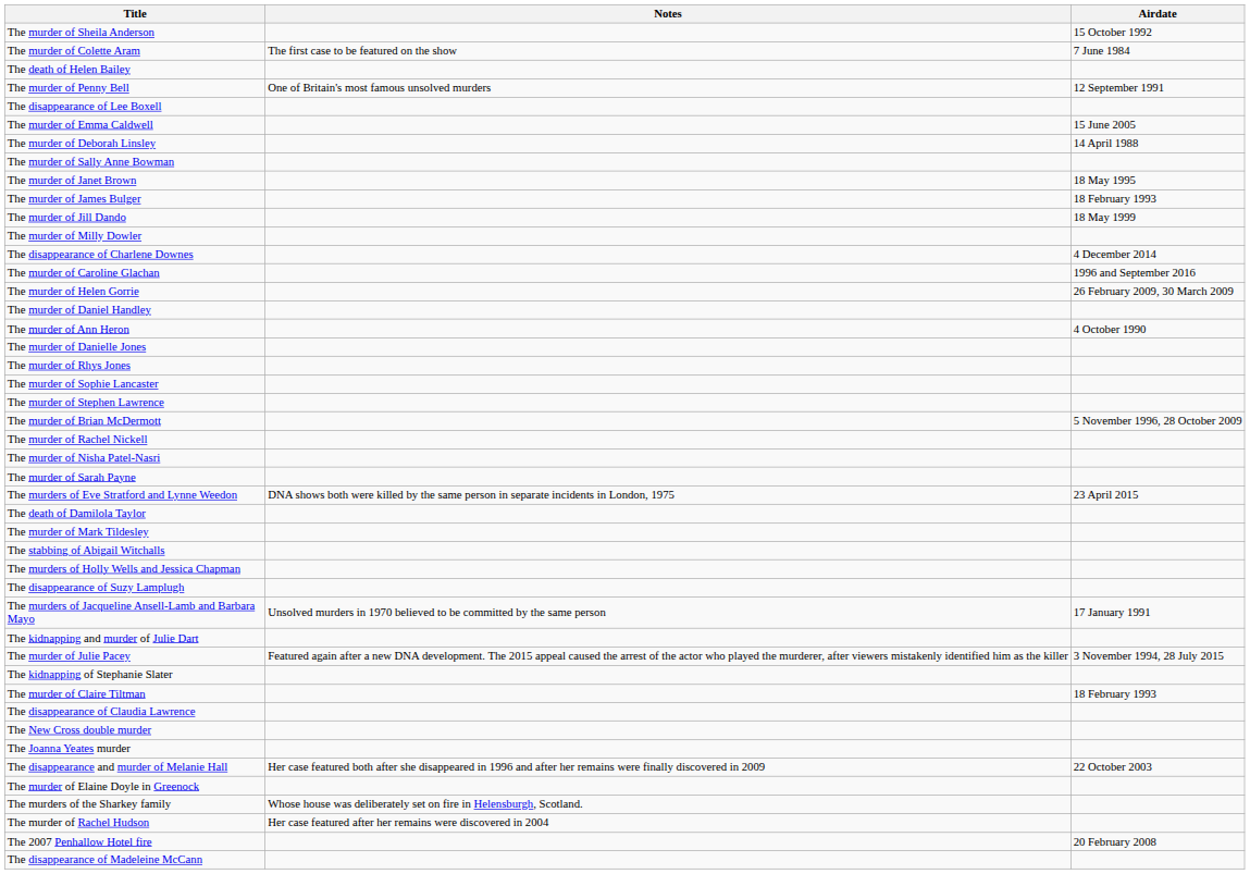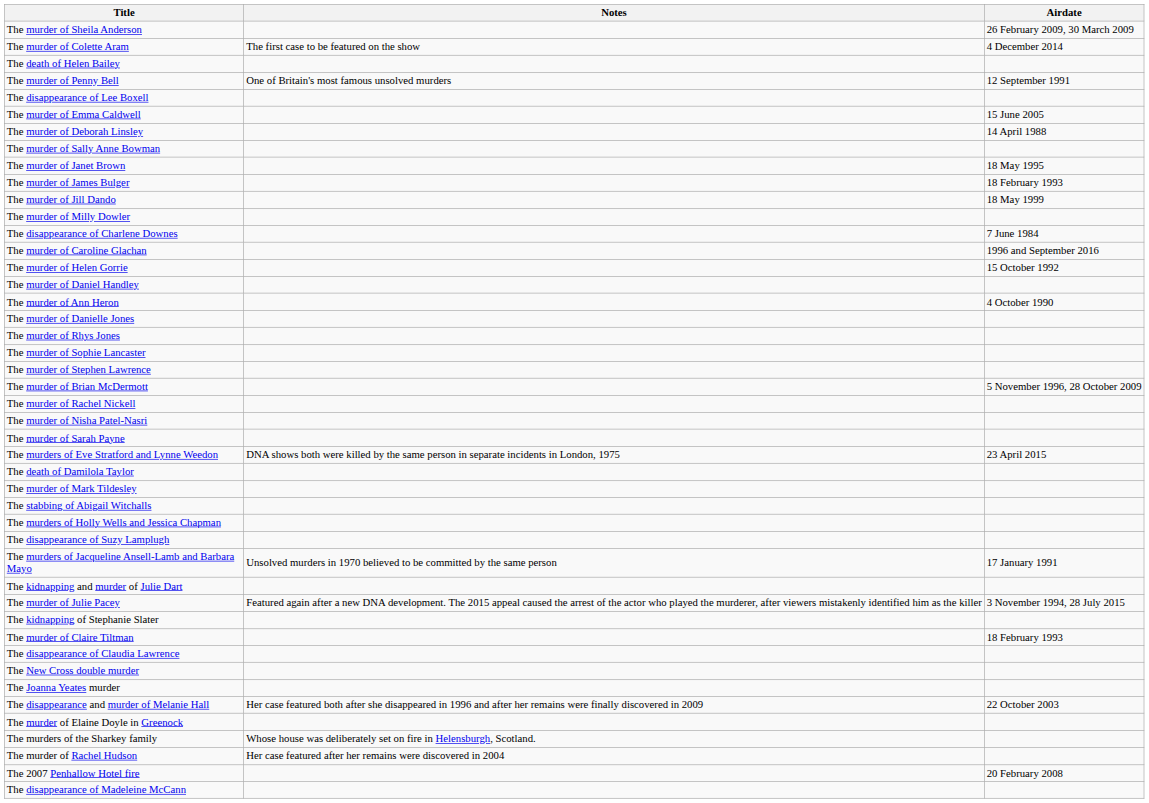The murder of Sheila Anderson | Airdate: 15 October 1992 -> 26 February 2009, 30 March 2009
The murder of Colette Aram | Airdate: 7 June 1984 -> 4 December 2014
The disappearance of Charlene Downes | Airdate: 4 December 2014 -> 7 June 1984
The murder of Helen Gorrie | Airdate: 26 February 2009, 30 March 2009 -> 15 October 1992
